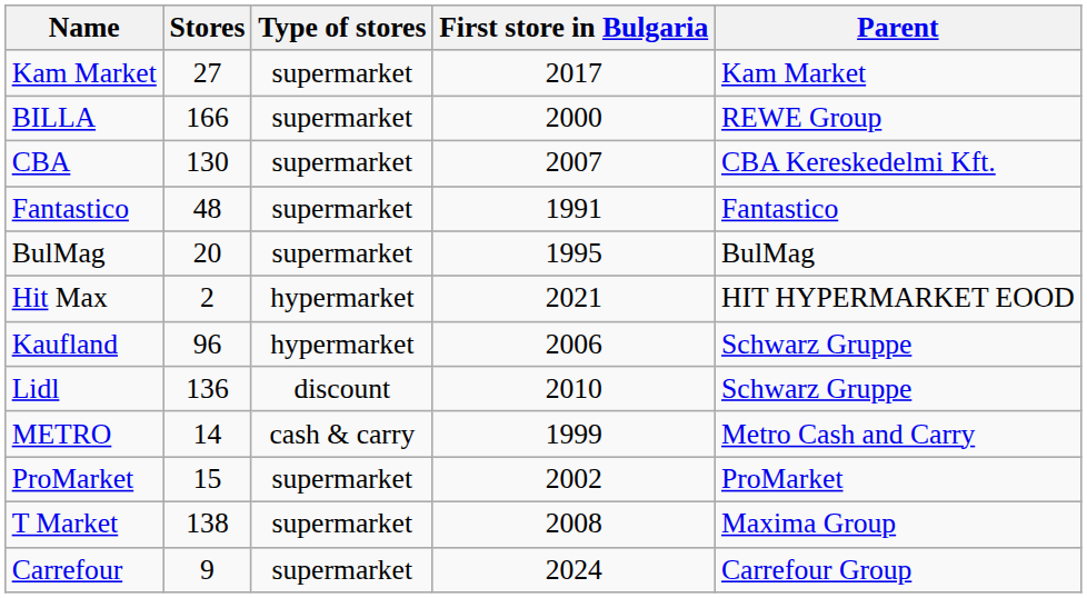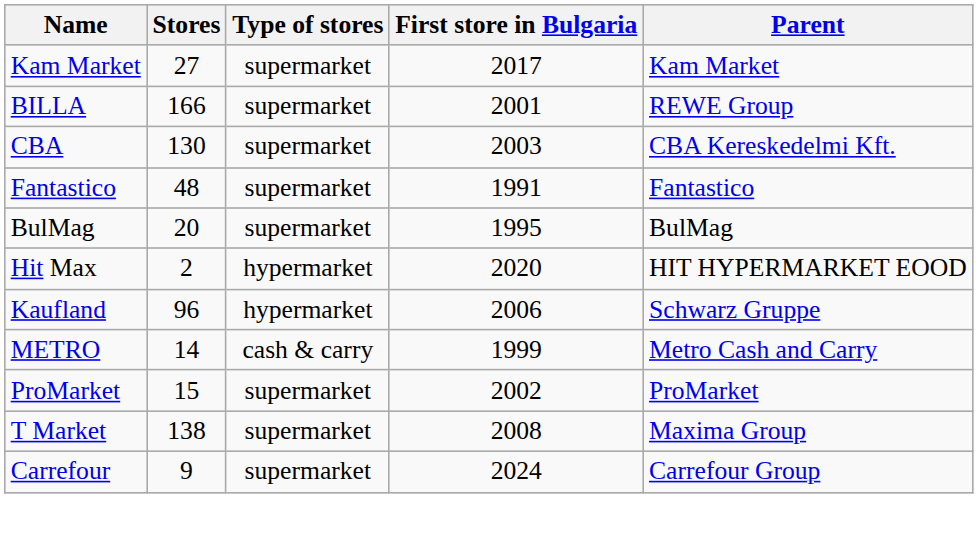BILLA | First store in Bulgaria: 2000 -> 2001
CBA | First store in Bulgaria: 2007 -> 2003
Hit Max | First store in Bulgaria: 2021 -> 2020
- row: Lidl | 136 | discount | 2010 | Schwarz Gruppe
